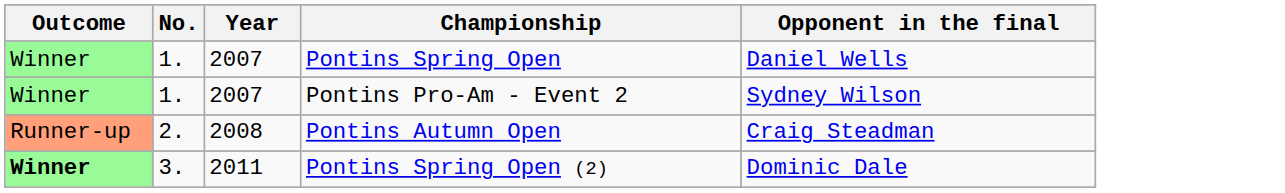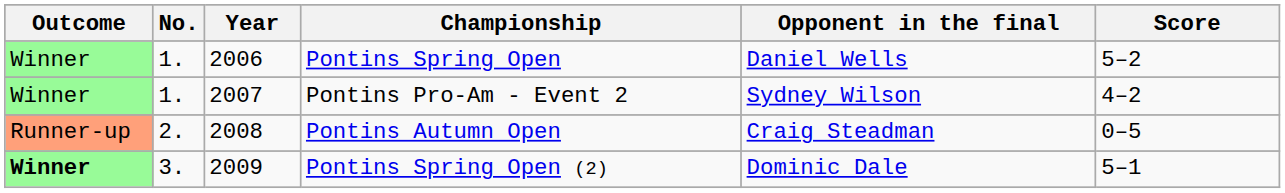+ column: Score | 5–2 | 4–2 | 0–5 | 5–1
Pontins Spring Open | Year: 2007 -> 2006
Pontins Spring Open (2) | Year: 2011 -> 2009
